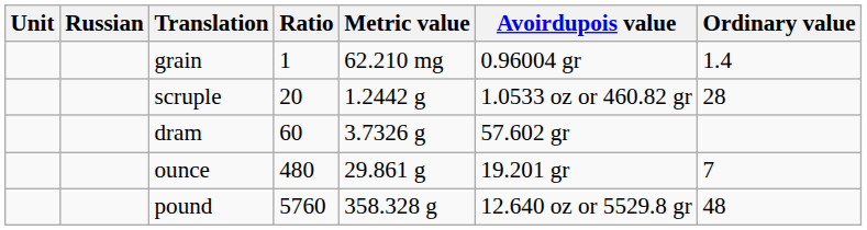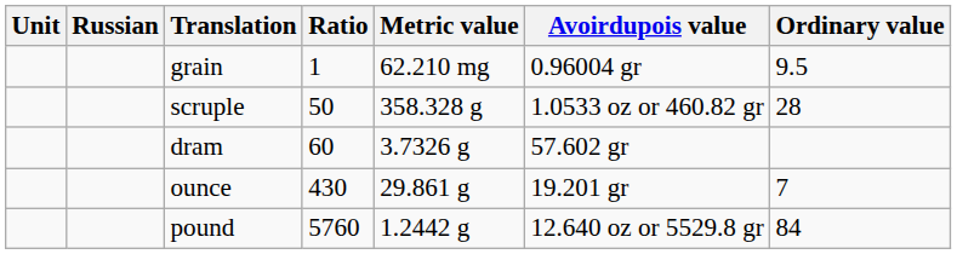grain | Ordinary value: 1.4 -> 9.5
scruple | Ratio: 20 -> 50
scruple | Metric value: 1.2442 g -> 358.328 g
ounce | Ratio: 480 -> 430
pound | Metric value: 358.328 g -> 1.2442 g
pound | Ordinary value: 48 -> 84
